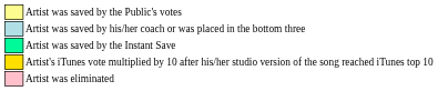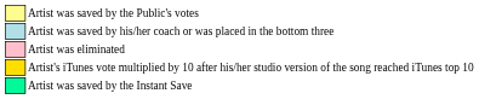rows swapped: Artist was saved by the Instant Save <-> Artist was eliminated
